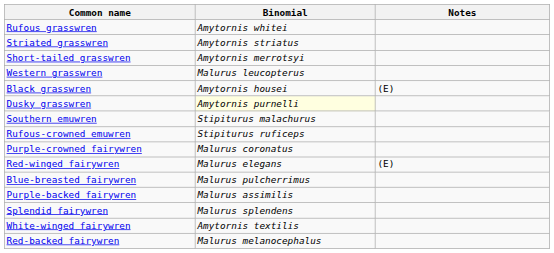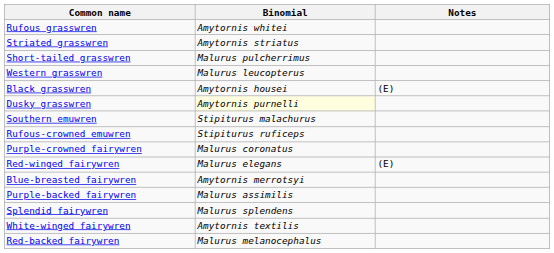Short-tailed grasswren | Binomial: Amytornis merrotsyi -> Malurus pulcherrimus
Blue-breasted fairywren | Binomial: Malurus pulcherrimus -> Amytornis merrotsyi
